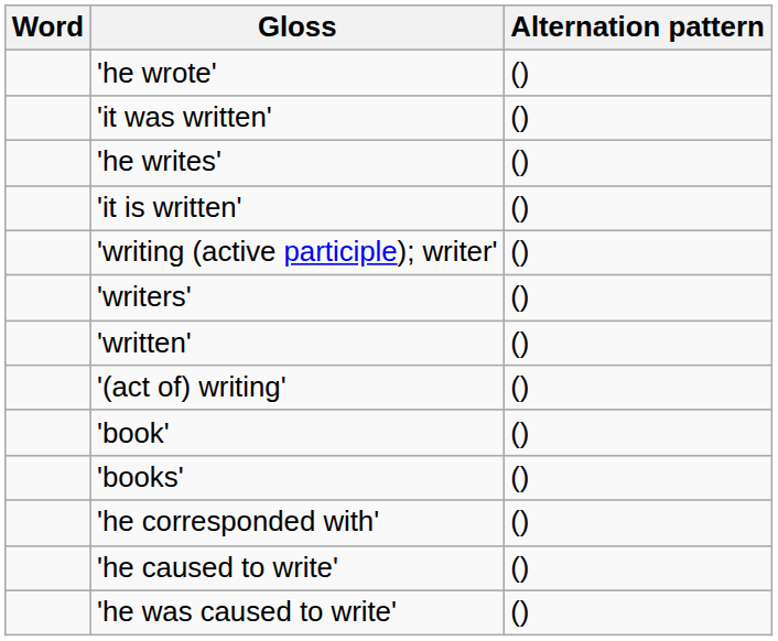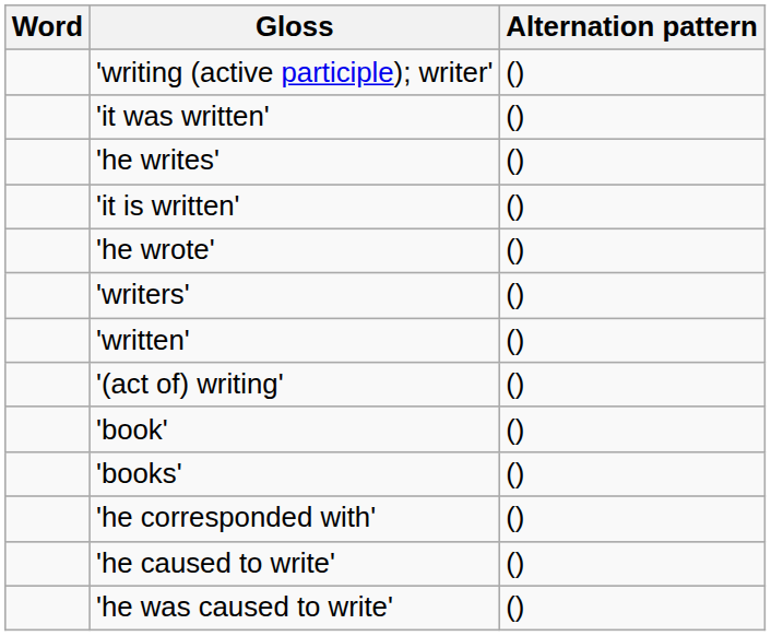rows swapped: 'he wrote' <-> 'writing (active participle); writer'
